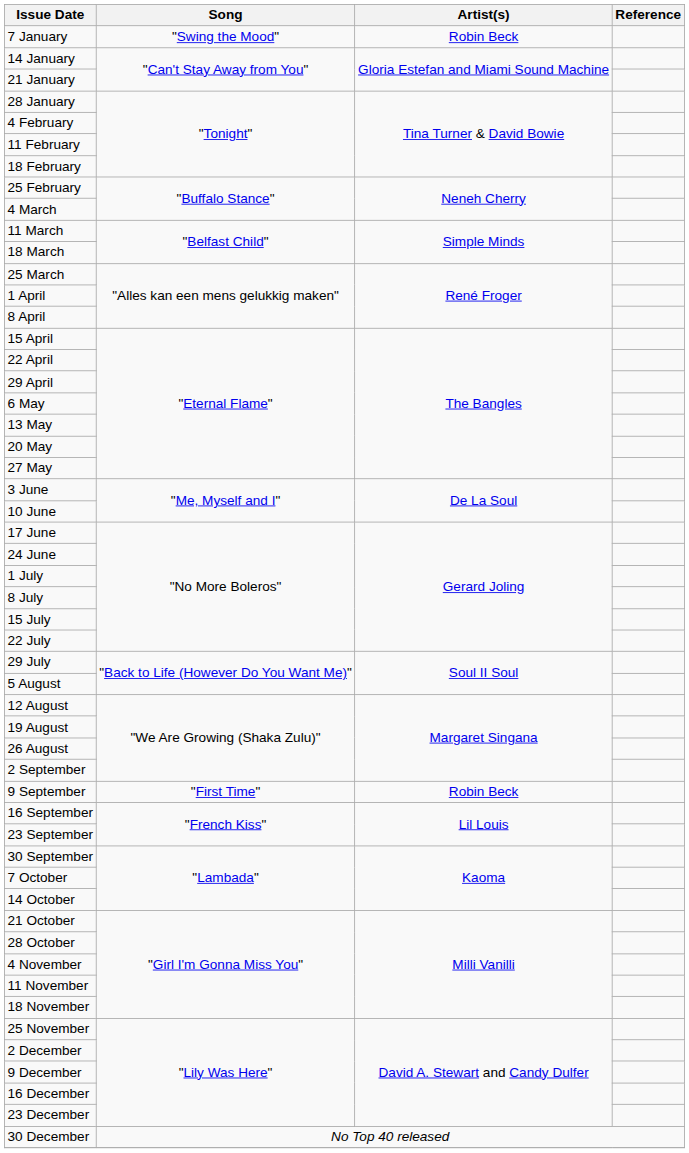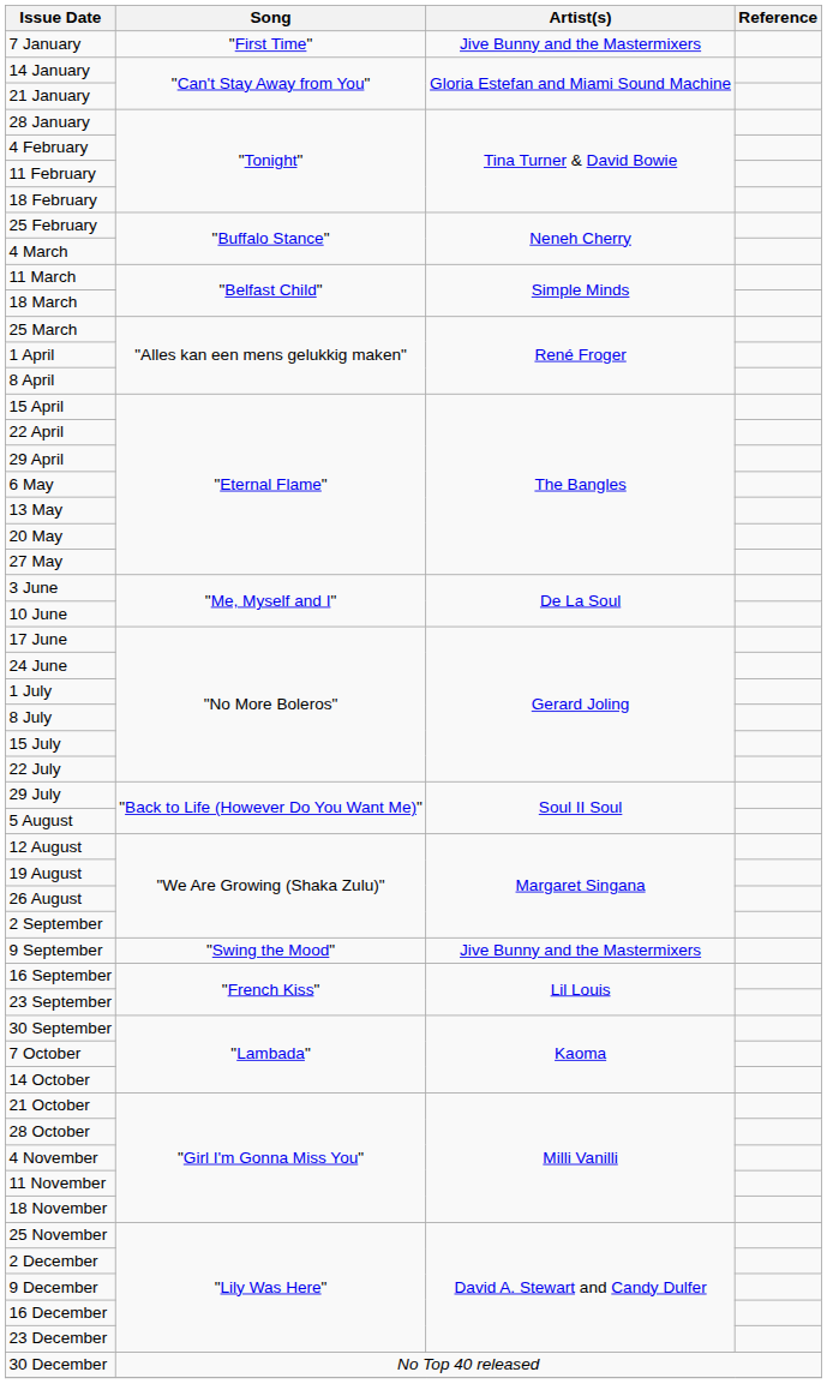7 January | Song: "Swing the Mood" -> "First Time"
7 January | Artist(s): Robin Beck -> Jive Bunny and the Mastermixers
9 September | Song: "First Time" -> "Swing the Mood"
9 September | Artist(s): Robin Beck -> Jive Bunny and the Mastermixers
